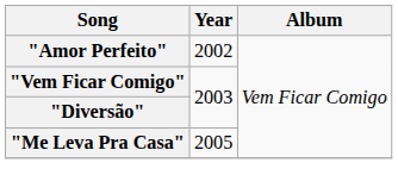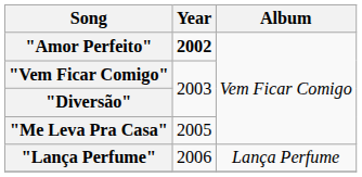"Amor Perfeito" | Year: normal -> bold
+ row: "Lança Perfume" | 2006 | Lança Perfume
